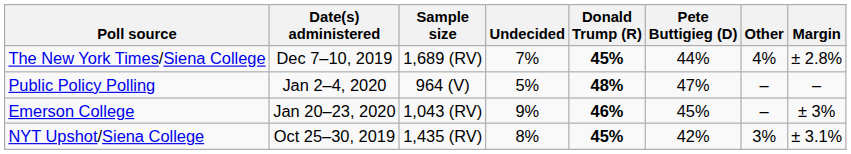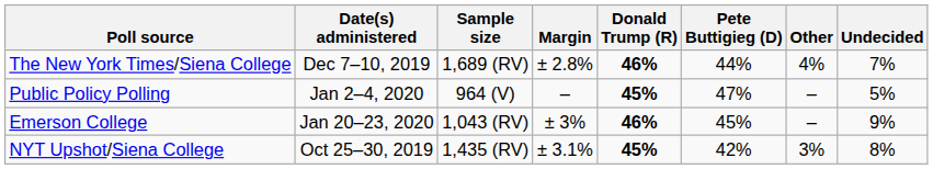columns swapped: Margin <-> Undecided
The New York Times/Siena College | Donald Trump (R): 45% -> 46%
Public Policy Polling | Donald Trump (R): 48% -> 45%
